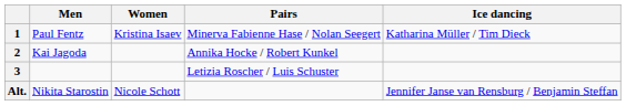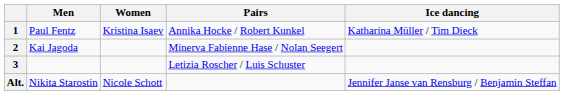1 | Pairs: Minerva Fabienne Hase / Nolan Seegert -> Annika Hocke / Robert Kunkel
2 | Pairs: Annika Hocke / Robert Kunkel -> Minerva Fabienne Hase / Nolan Seegert
